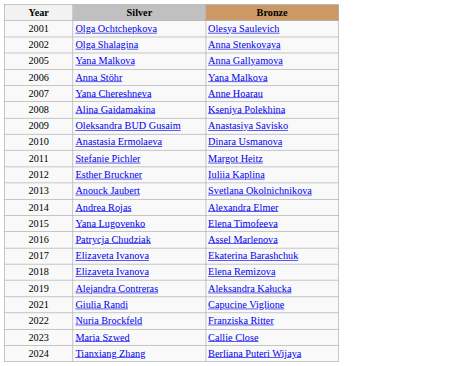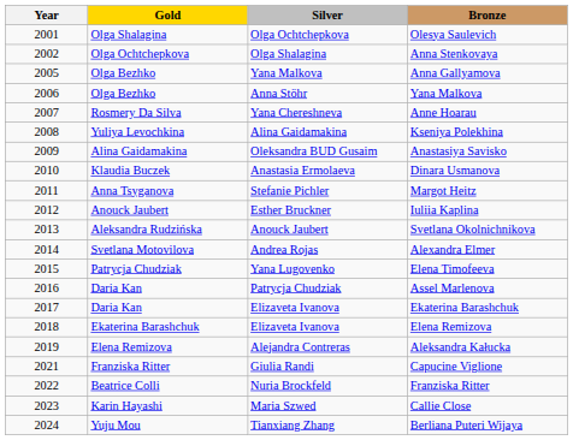+ column: Gold | Olga Shalagina | Olga Ochtchepkova | Olga Bezhko | Olga Bezhko | Rosmery Da Silva | Yuliya Levochkina | Alina Gaidamakina | Klaudia Buczek | Anna Tsyganova | Anouck Jaubert | Aleksandra Rudzińska | Svetlana Motovilova | Patrycja Chudziak | Daria Kan | Daria Kan | Ekaterina Barashchuk | Elena Remizova | Franziska Ritter | Beatrice Colli | Karin Hayashi | Yuju Mou
